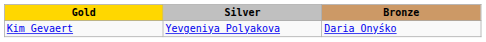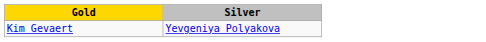- column: Bronze | Daria Onyśko
